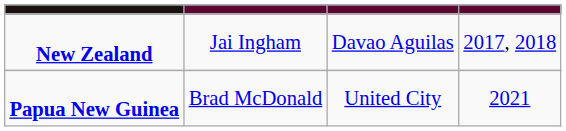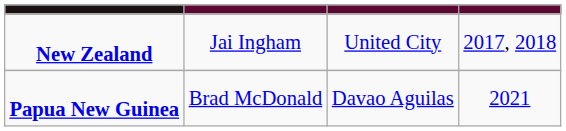New Zealand | column 3: Davao Aguilas -> United City
Papua New Guinea | column 3: United City -> Davao Aguilas
